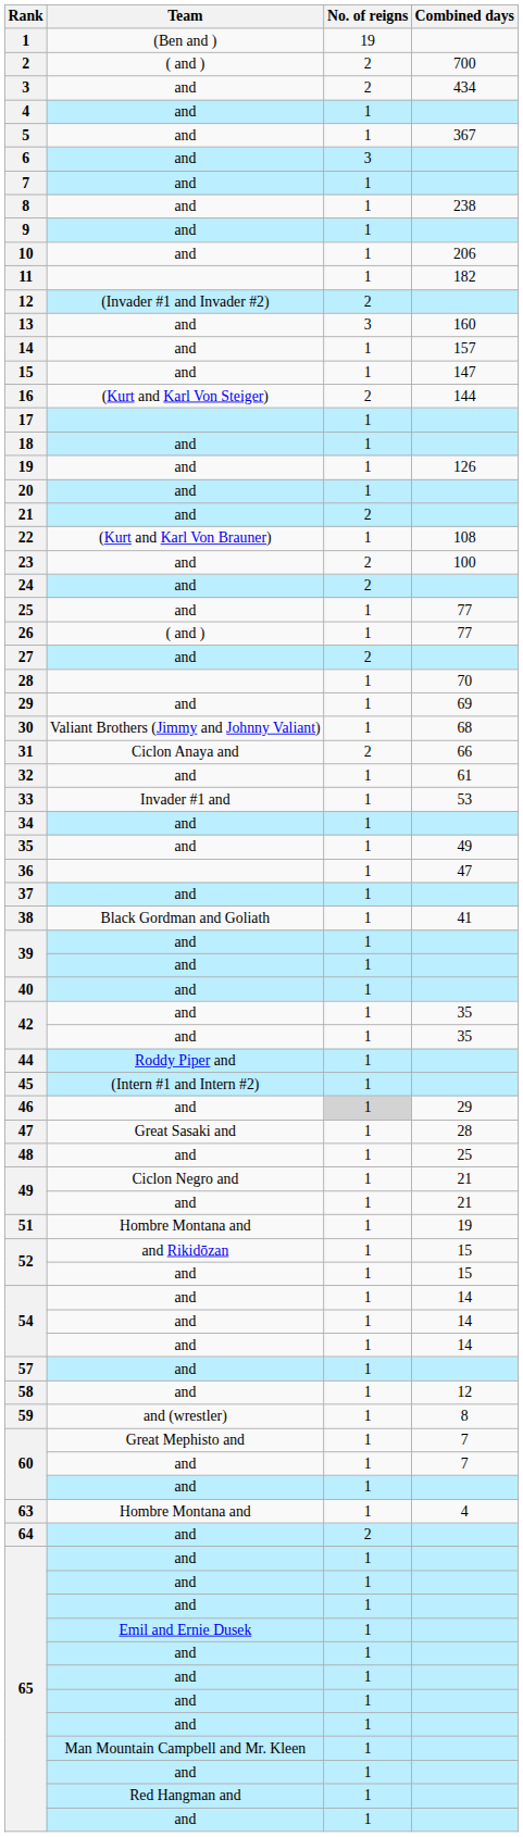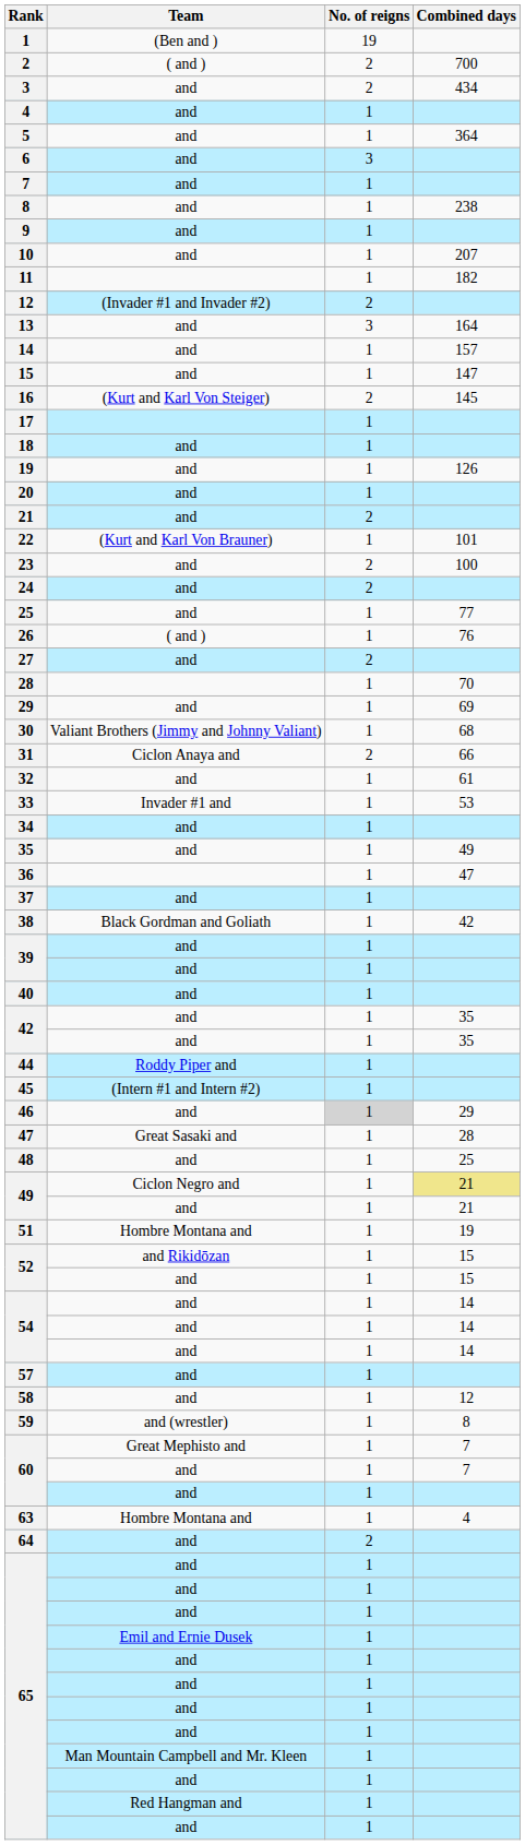5 | Combined days: 367 -> 364
10 | Combined days: 206 -> 207
13 | Combined days: 160 -> 164
16 | Combined days: 144 -> 145
22 | Combined days: 108 -> 101
26 | Combined days: 77 -> 76
38 | Combined days: 41 -> 42
49 / Ciclon Negro and | Combined days: no background -> khaki background
